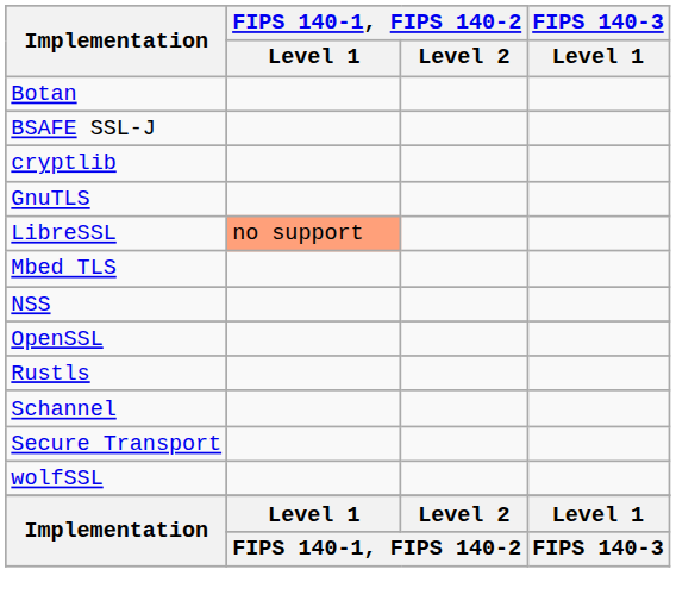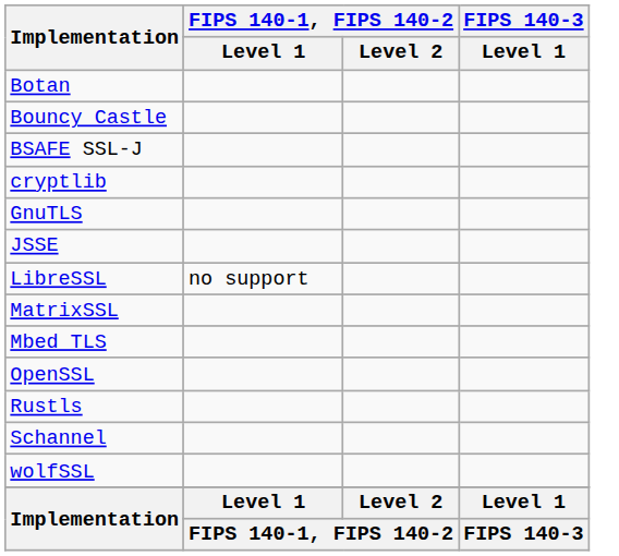+ row: Bouncy Castle
+ row: JSSE
LibreSSL | FIPS 140-1, FIPS 140-2 / Level 1: lightsalmon background -> no background
+ row: MatrixSSL
- row: NSS
- row: Secure Transport
